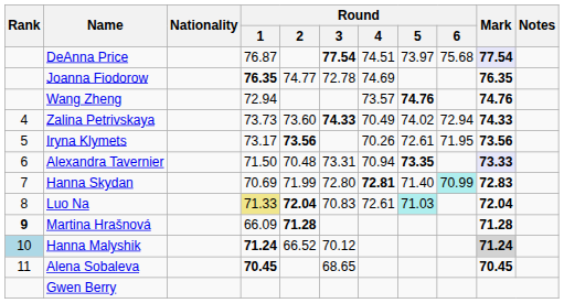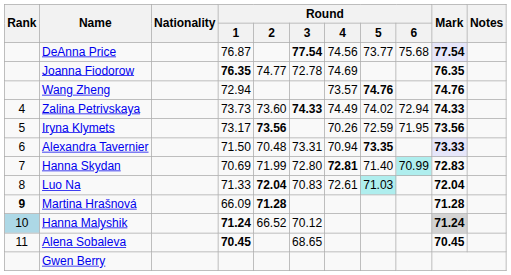DeAnna Price | Round / 4: 74.51 -> 74.56
DeAnna Price | Round / 5: 73.97 -> 73.77
Zalina Petrivskaya | Round / 4: 70.49 -> 74.49
Iryna Klymets | Round / 5: 72.61 -> 72.59
Luo Na | Round / 1: khaki background -> no background
